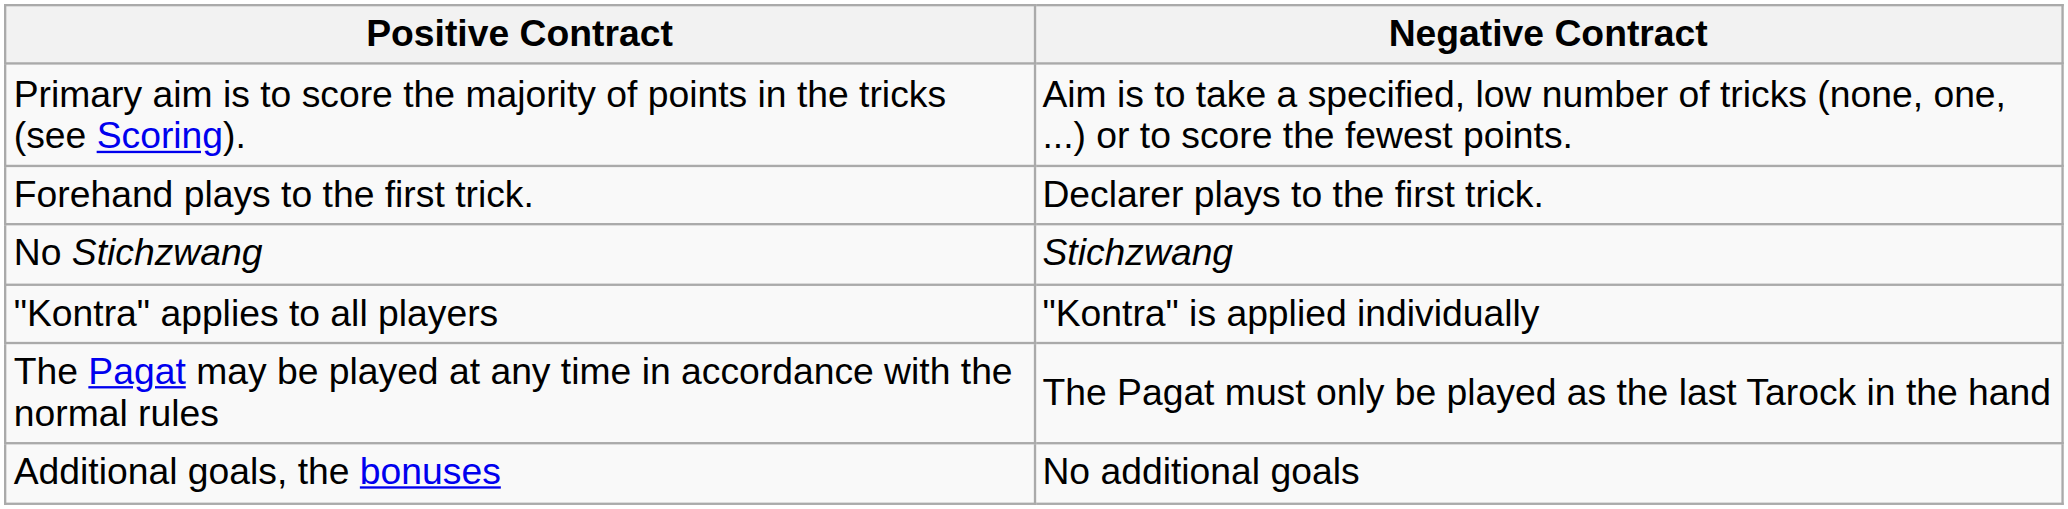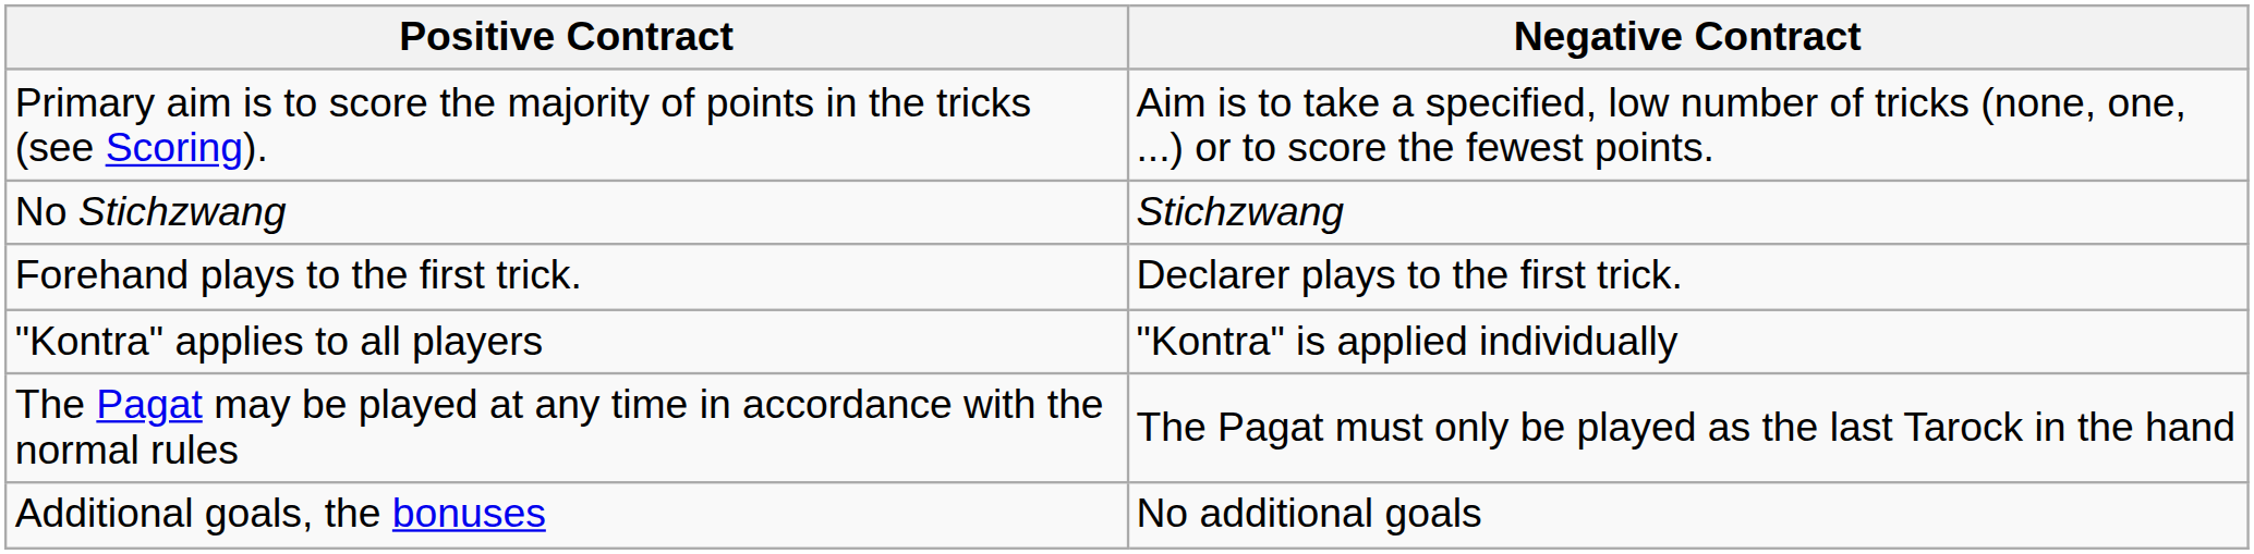rows swapped: Forehand plays to the first trick. <-> No Stichzwang
